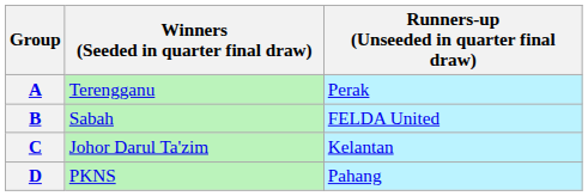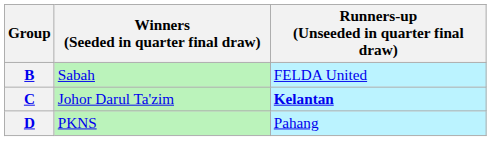- row: A | Terengganu | Perak
C | Runners-up (Unseeded in quarter final draw): normal -> bold
